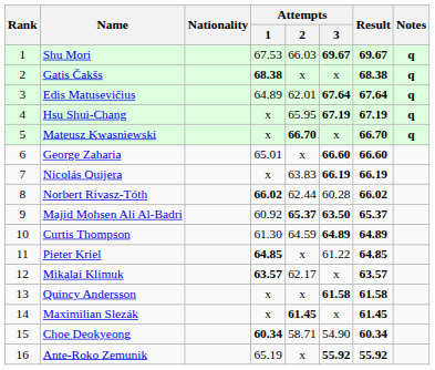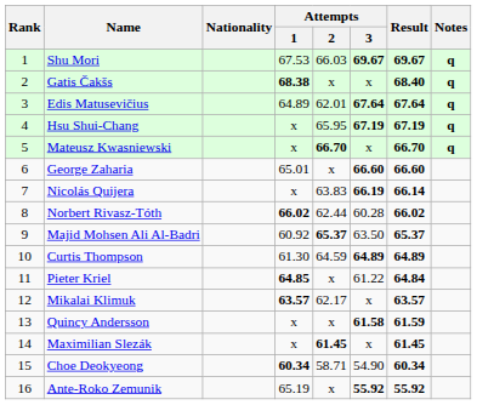Gatis Čakšs | Result: 68.38 -> 68.40
Nicolás Quijera | Result: 66.19 -> 66.14
Majid Mohsen Ali Al-Badri | Attempts / 3: bold -> normal
Pieter Kriel | Result: 64.85 -> 64.84
Quincy Andersson | Result: 61.58 -> 61.59
